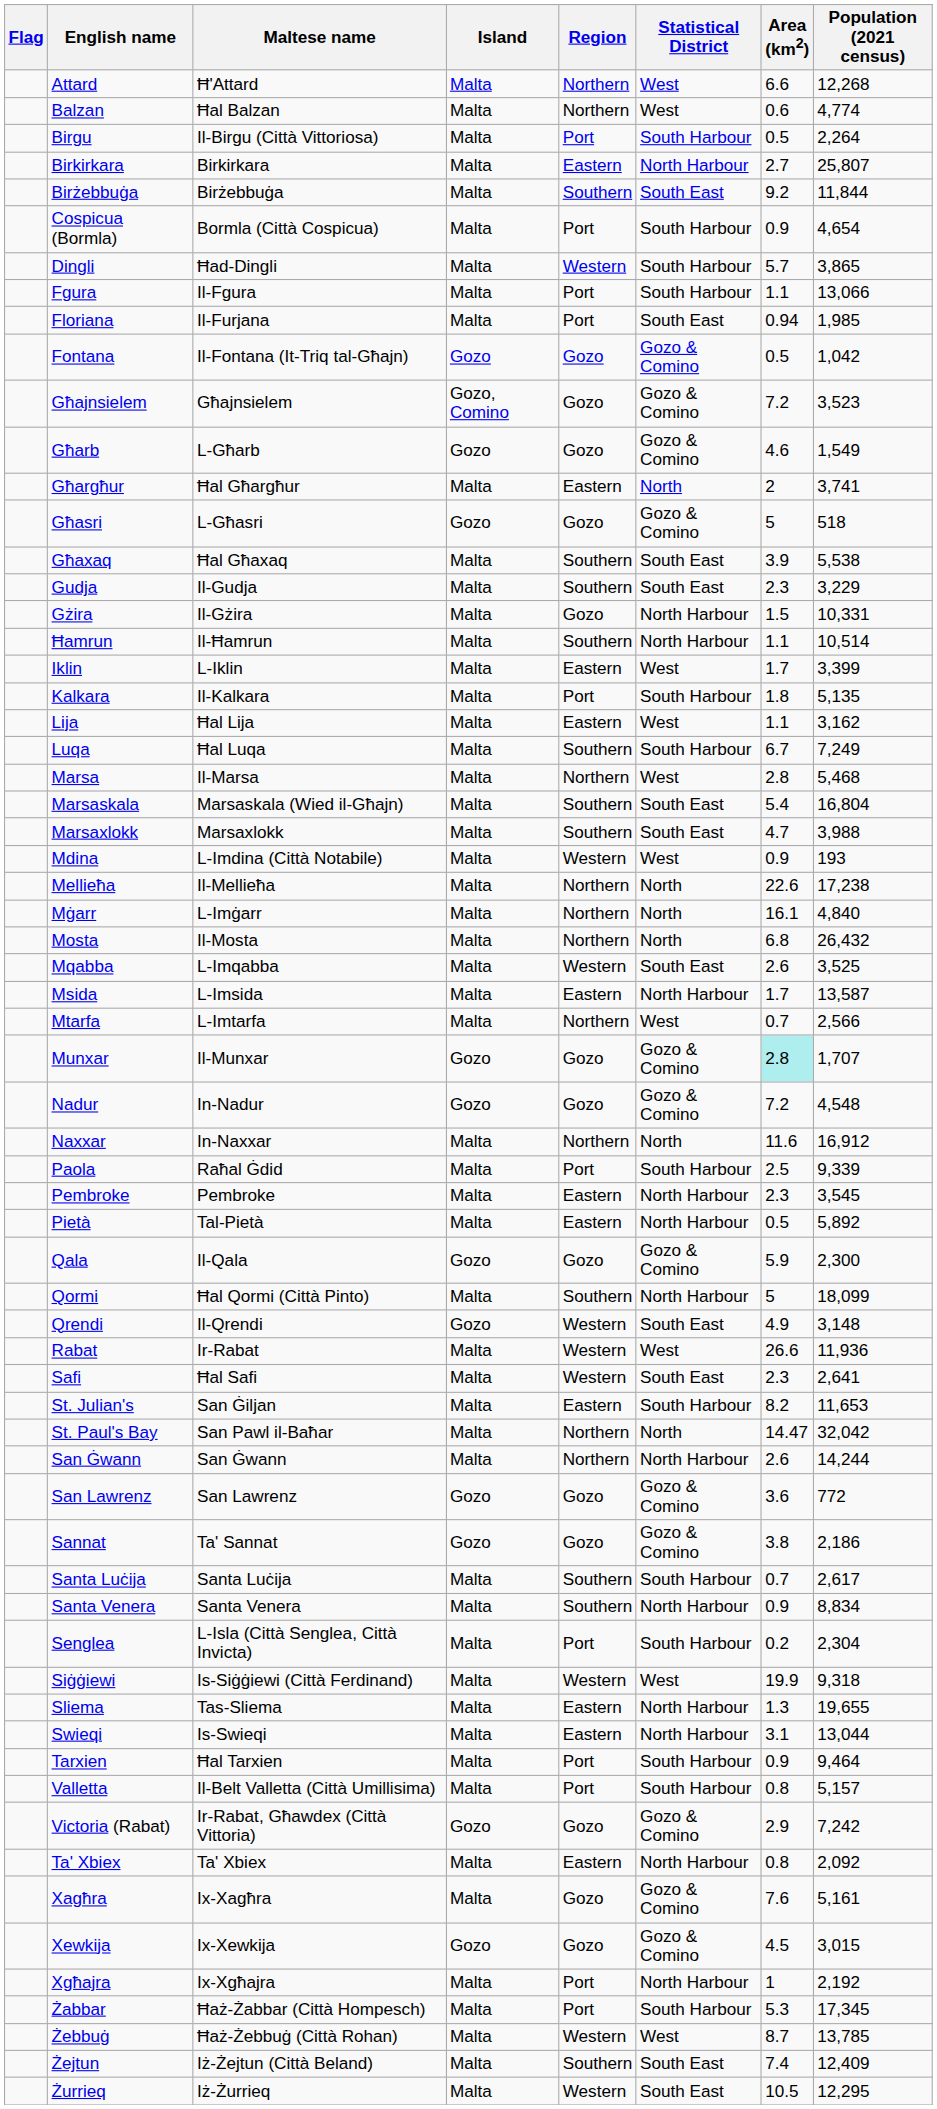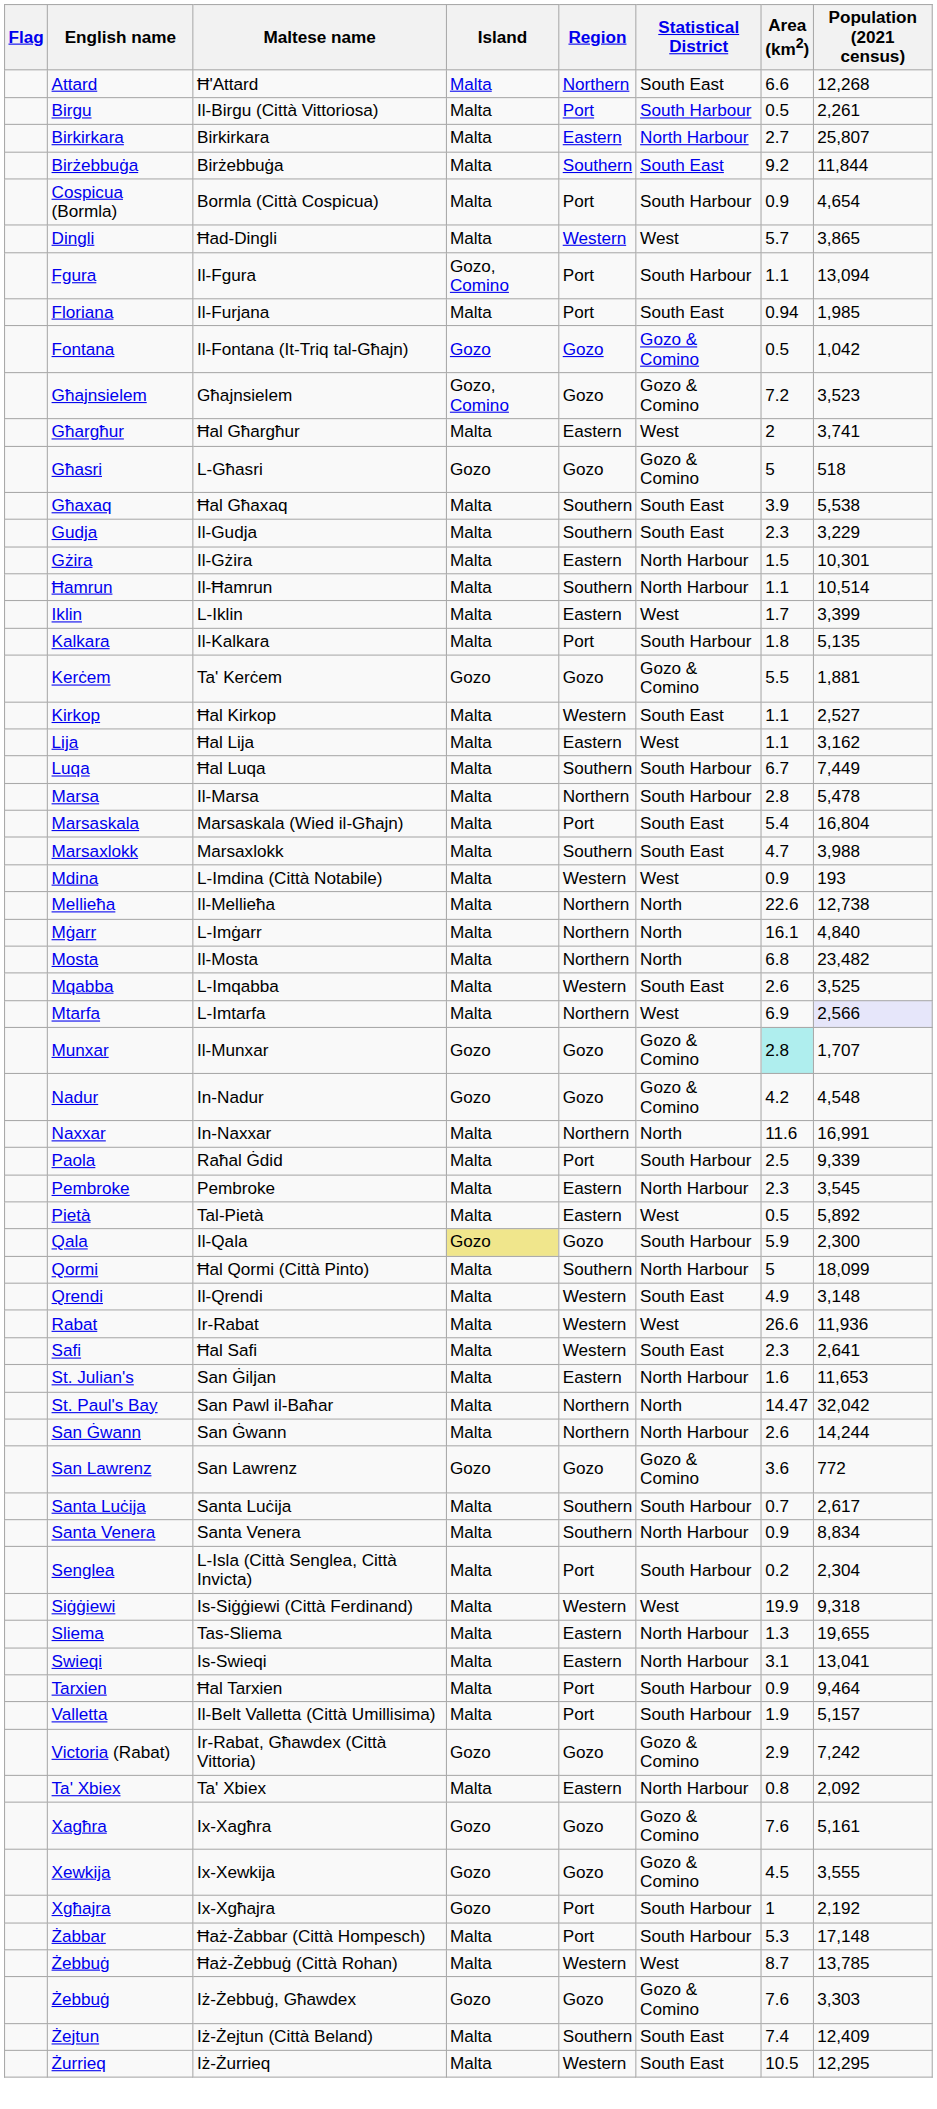Ħ'Attard | Statistical District: West -> South East
- row: Balzan | Ħal Balzan | Malta | Northern | West | 0.6 | 4,774
Il-Birgu (Città Vittoriosa) | Population (2021 census): 2,264 -> 2,261
Ħad-Dingli | Statistical District: South Harbour -> West
Il-Fgura | Island: Malta -> Gozo, Comino
Il-Fgura | Population (2021 census): 13,066 -> 13,094
- row: Għarb | L-Għarb | Gozo | Gozo | Gozo & Comino | 4.6 | 1,549
Ħal Għargħur | Statistical District: North -> West
Il-Gżira | Region: Gozo -> Eastern
Il-Gżira | Population (2021 census): 10,331 -> 10,301
+ row: Kerċem | Ta' Kerċem | Gozo | Gozo | Gozo & Comino | 5.5 | 1,881
+ row: Kirkop | Ħal Kirkop | Malta | Western | South East | 1.1 | 2,527
Ħal Luqa | Population (2021 census): 7,249 -> 7,449
Il-Marsa | Statistical District: West -> South Harbour
Il-Marsa | Population (2021 census): 5,468 -> 5,478
Marsaskala (Wied il-Għajn) | Region: Southern -> Port
Il-Mellieħa | Population (2021 census): 17,238 -> 12,738
Il-Mosta | Population (2021 census): 26,432 -> 23,482
- row: Msida | L-Imsida | Malta | Eastern | North Harbour | 1.7 | 13,587
L-Imtarfa | Area (km2): 0.7 -> 6.9
L-Imtarfa | Population (2021 census): no background -> lavender background
In-Nadur | Area (km2): 7.2 -> 4.2
In-Naxxar | Population (2021 census): 16,912 -> 16,991
Tal-Pietà | Statistical District: North Harbour -> West
Il-Qala | Island: no background -> khaki background
Il-Qala | Statistical District: Gozo & Comino -> South Harbour
Il-Qrendi | Island: Gozo -> Malta
San Ġiljan | Statistical District: South Harbour -> North Harbour
San Ġiljan | Area (km2): 8.2 -> 1.6
- row: Sannat | Ta' Sannat | Gozo | Gozo | Gozo & Comino | 3.8 | 2,186
Is-Swieqi | Population (2021 census): 13,044 -> 13,041
Il-Belt Valletta (Città Umillisima) | Area (km2): 0.8 -> 1.9
Ix-Xagħra | Island: Malta -> Gozo
Ix-Xewkija | Population (2021 census): 3,015 -> 3,555
Ix-Xgħajra | Island: Malta -> Gozo
Ix-Xgħajra | Statistical District: North Harbour -> South Harbour
Ħaż-Żabbar (Città Hompesch) | Population (2021 census): 17,345 -> 17,148
+ row: Żebbuġ | Iż-Żebbuġ, Għawdex | Gozo | Gozo | Gozo & Comino | 7.6 | 3,303
